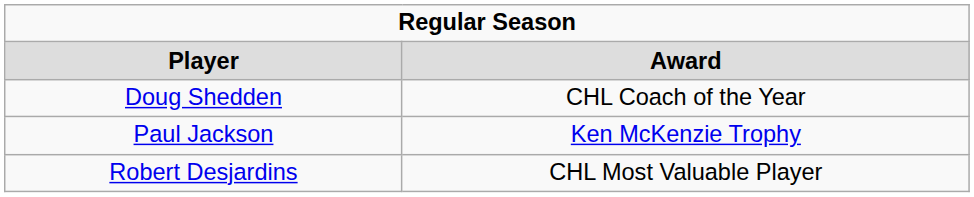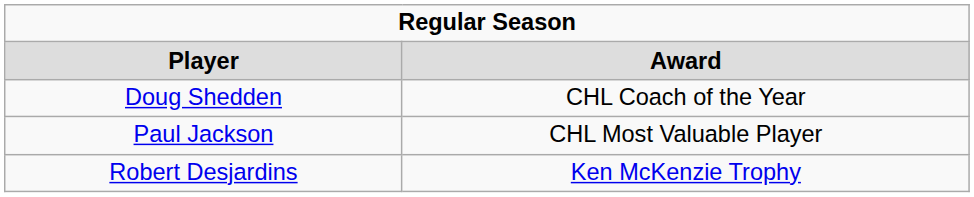Paul Jackson | column 2: Ken McKenzie Trophy -> CHL Most Valuable Player
Robert Desjardins | column 2: CHL Most Valuable Player -> Ken McKenzie Trophy
